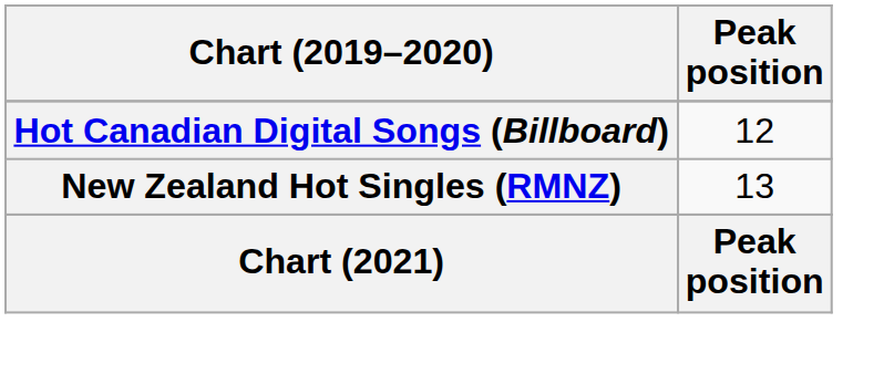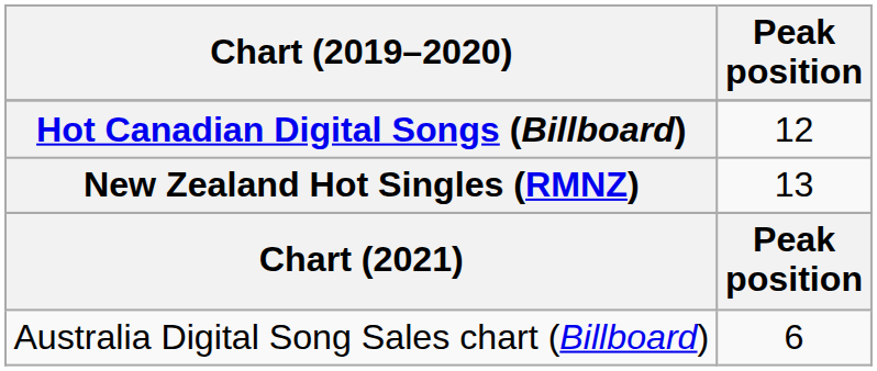+ row: Australia Digital Song Sales chart (Billboard) | 6
